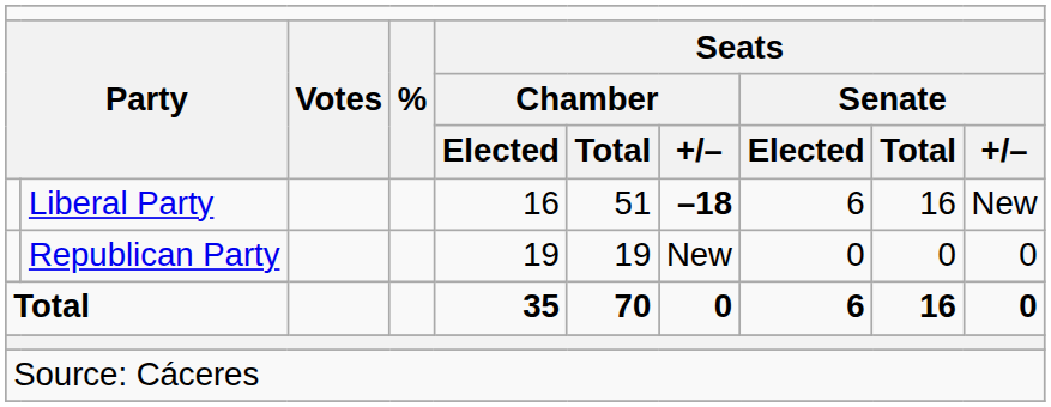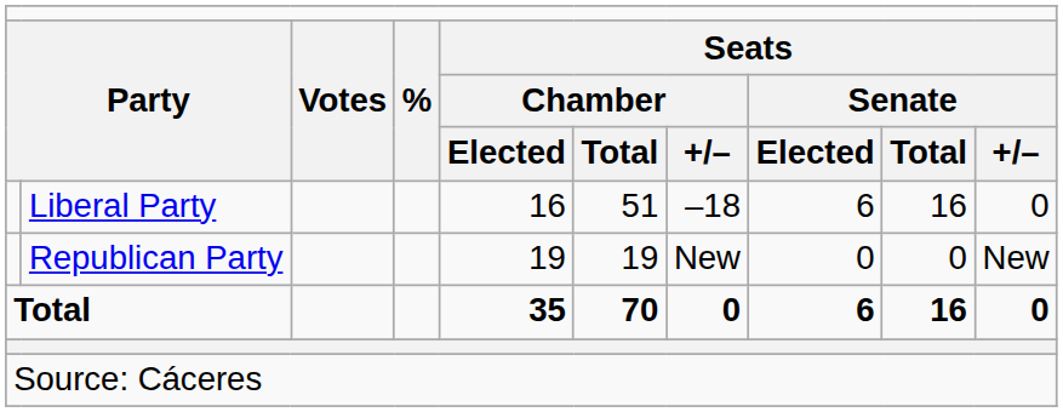Liberal Party | column 7: bold -> normal
Liberal Party | column 10: New -> 0
Republican Party | column 10: 0 -> New
